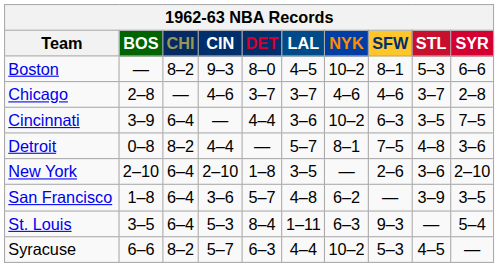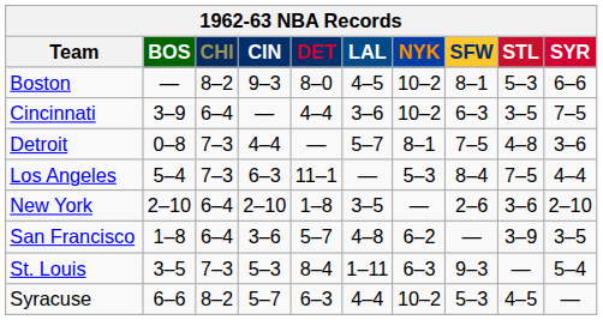- row: Chicago | 2–8 | — | 4–6 | 3–7 | 3–7 | 4–6 | 4–6 | 3–7 | 2–8
Detroit | CHI: 8–2 -> 7–3
+ row: Los Angeles | 5–4 | 7–3 | 6–3 | 11–1 | — | 5–3 | 8–4 | 7–5 | 4–4
St. Louis | CHI: 6–4 -> 7–3
